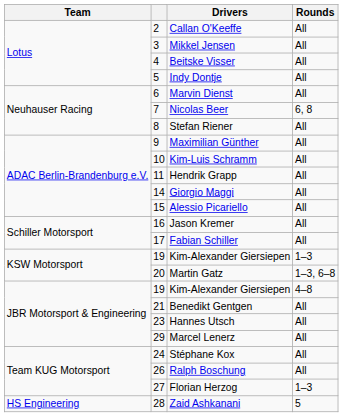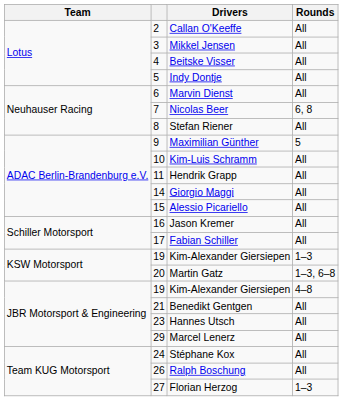Maximilian Günther | Rounds: All -> 5
- row: HS Engineering | 28 | Zaid Ashkanani | 5
